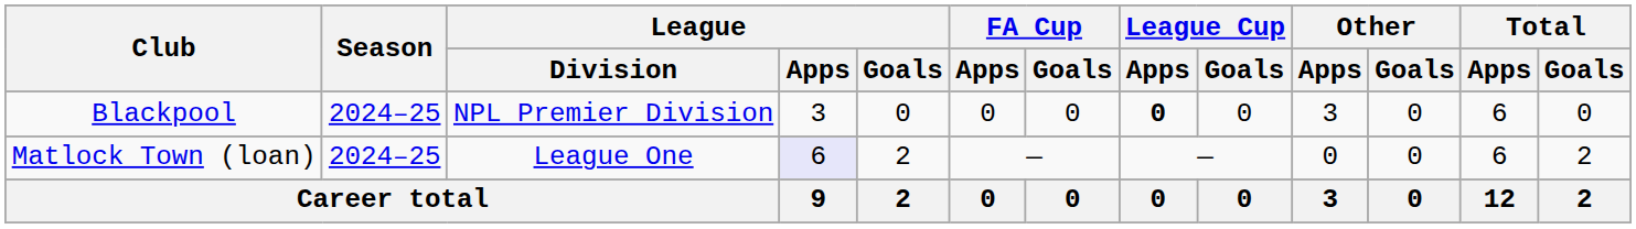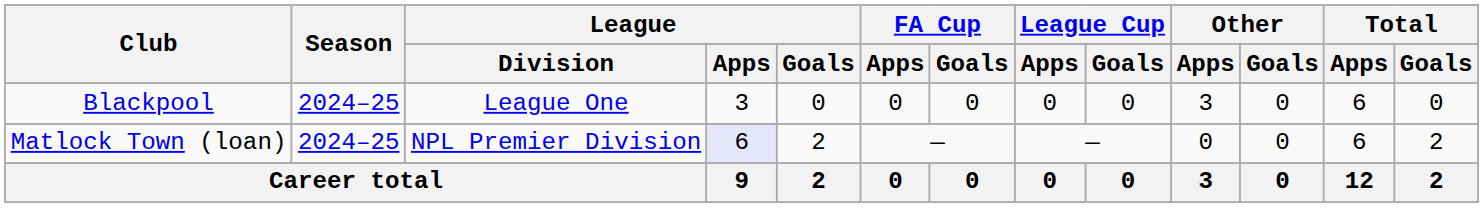Blackpool | League / Division: NPL Premier Division -> League One
Blackpool | League Cup / Apps: bold -> normal
Matlock Town (loan) | League / Division: League One -> NPL Premier Division
